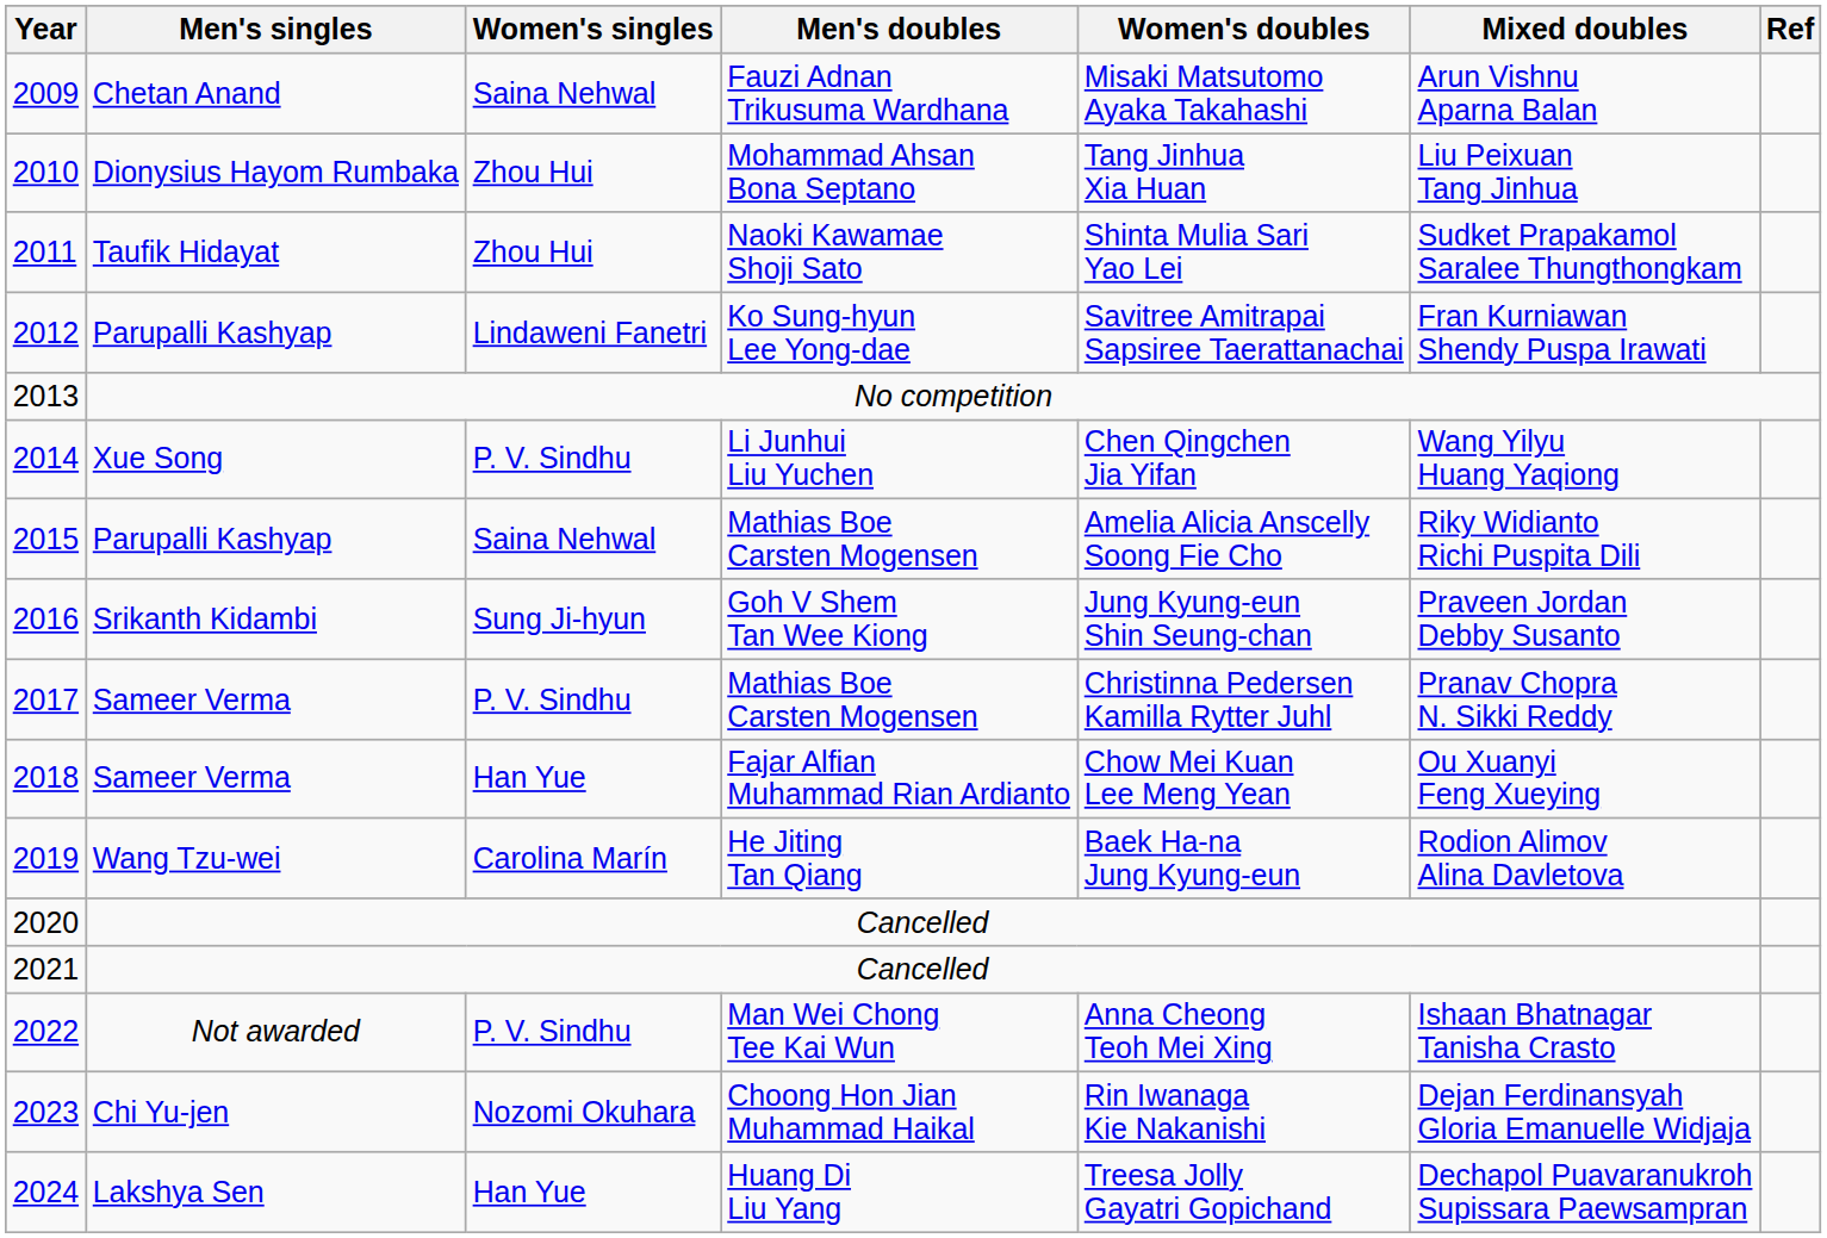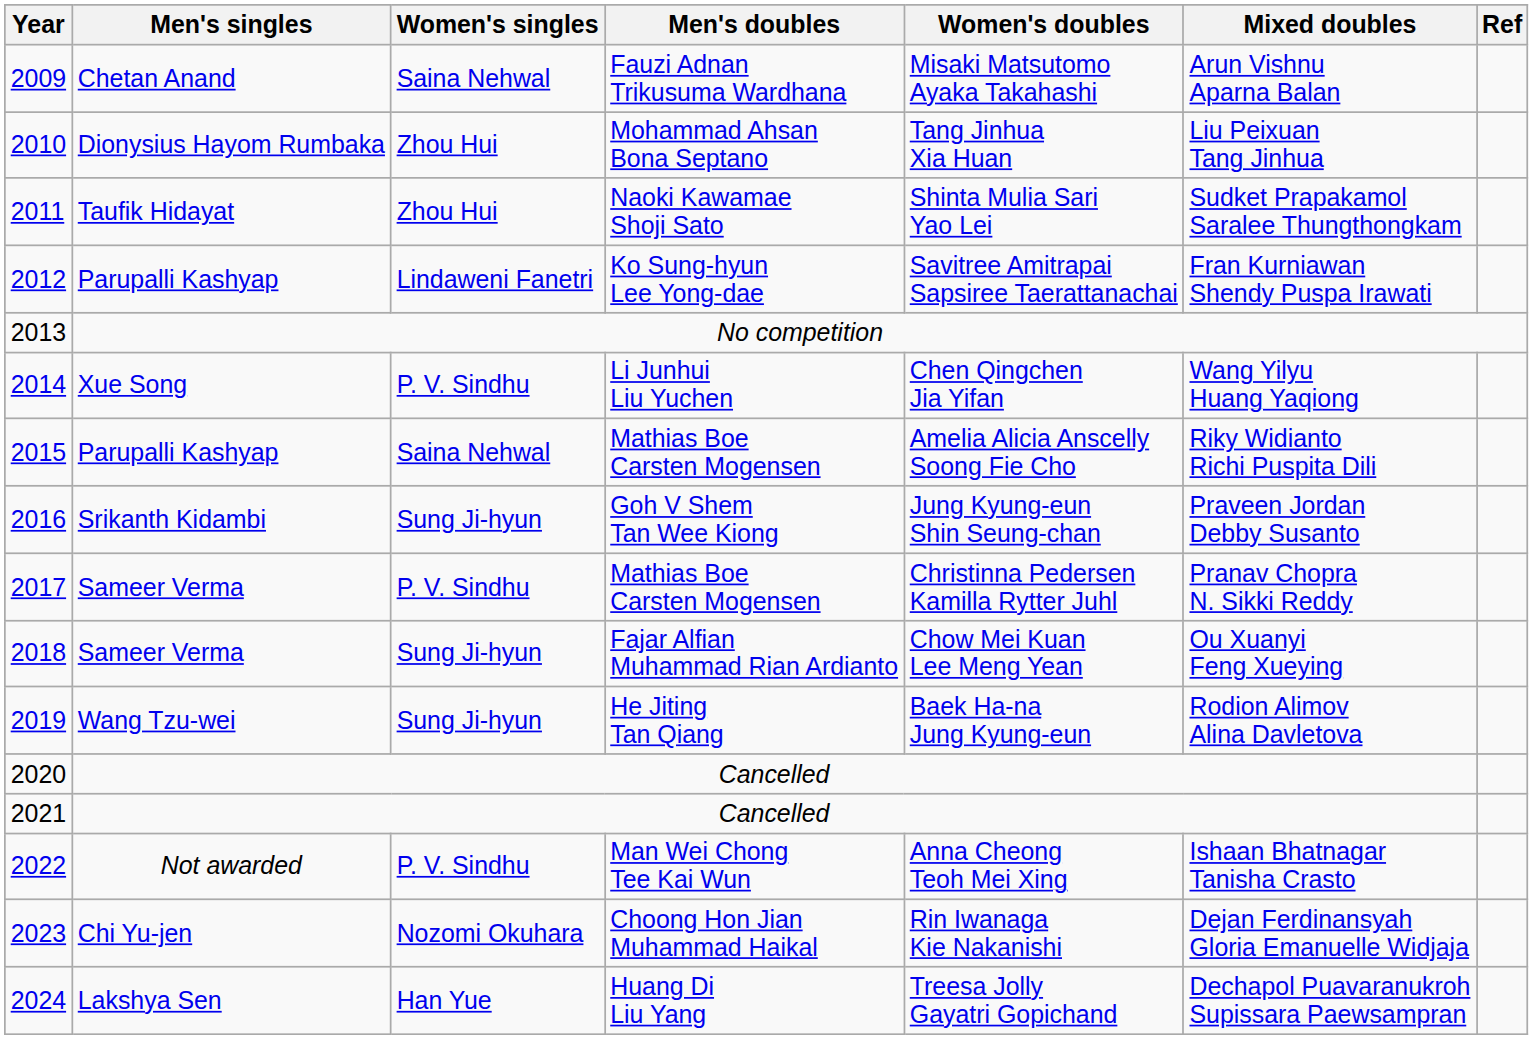2018 | Women's singles: Han Yue -> Sung Ji-hyun
2019 | Women's singles: Carolina Marín -> Sung Ji-hyun
